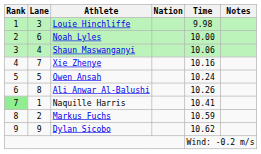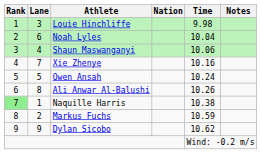Noah Lyles | Time: 10.00 -> 10.04
Naquille Harris | Time: 10.41 -> 10.38
